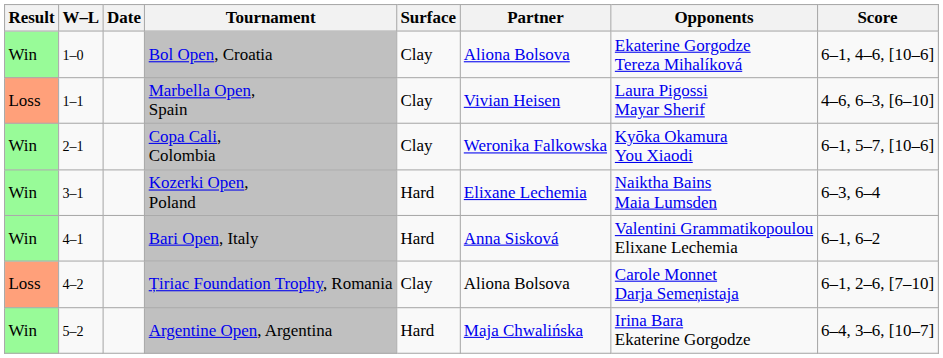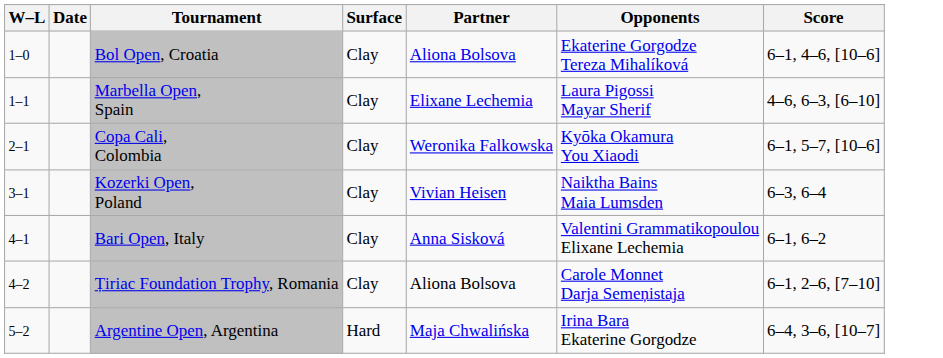- column: Result | Win | Loss | Win | Win | Win | Loss | Win
Marbella Open, Spain | Partner: Vivian Heisen -> Elixane Lechemia
Kozerki Open, Poland | Surface: Hard -> Clay
Kozerki Open, Poland | Partner: Elixane Lechemia -> Vivian Heisen
Bari Open, Italy | Surface: Hard -> Clay
